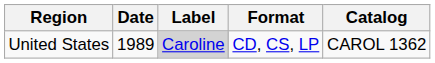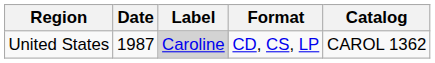United States | Date: 1989 -> 1987
